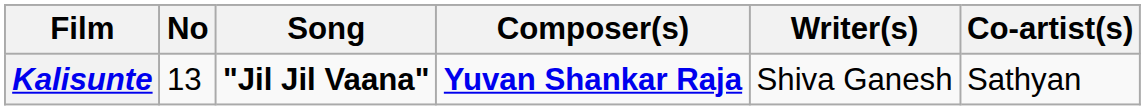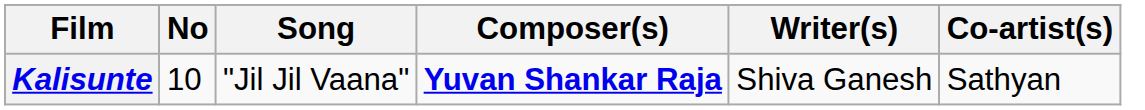Kalisunte | No: 13 -> 10
Kalisunte | Song: bold -> normal
